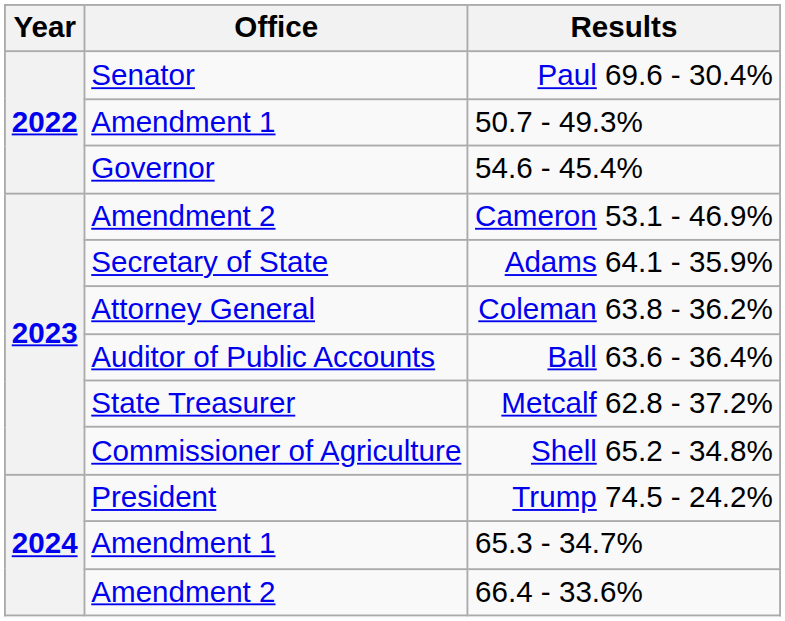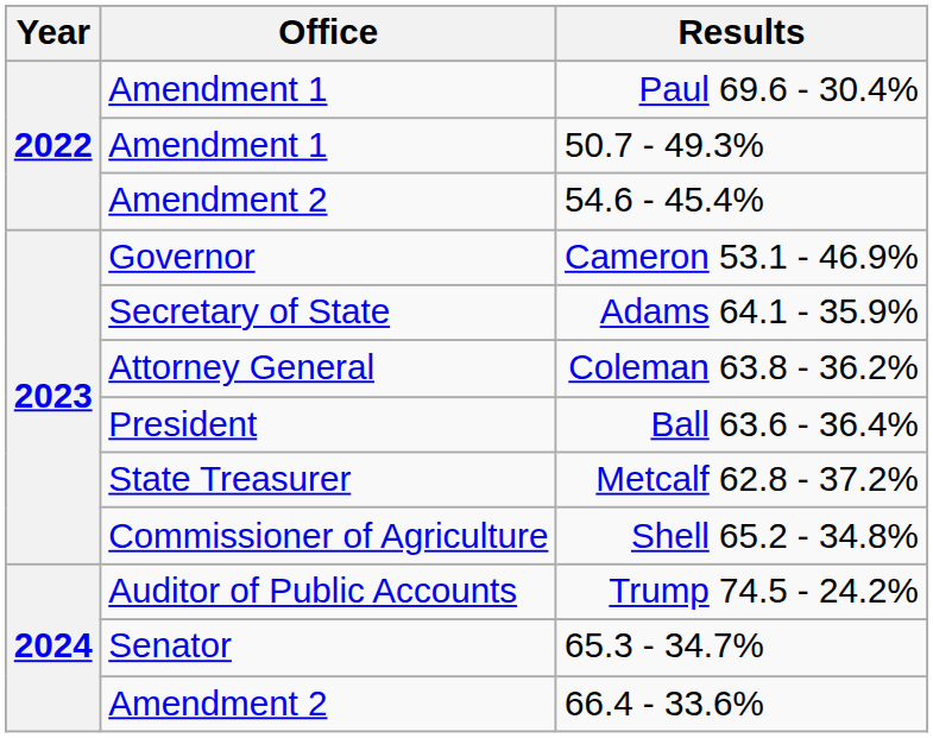Paul 69.6 - 30.4% | Office: Senator -> Amendment 1
54.6 - 45.4% | Office: Governor -> Amendment 2
Cameron 53.1 - 46.9% | Office: Amendment 2 -> Governor
Ball 63.6 - 36.4% | Office: Auditor of Public Accounts -> President
Trump 74.5 - 24.2% | Office: President -> Auditor of Public Accounts
65.3 - 34.7% | Office: Amendment 1 -> Senator
